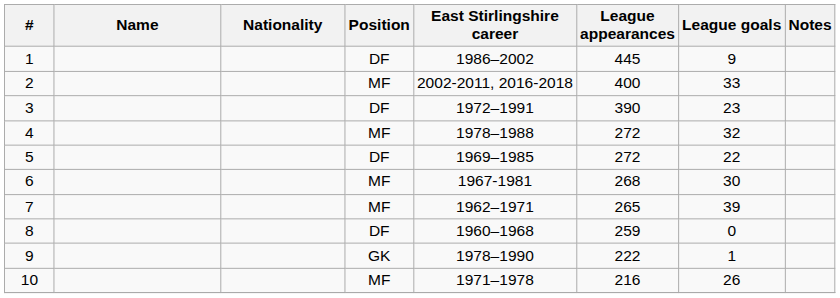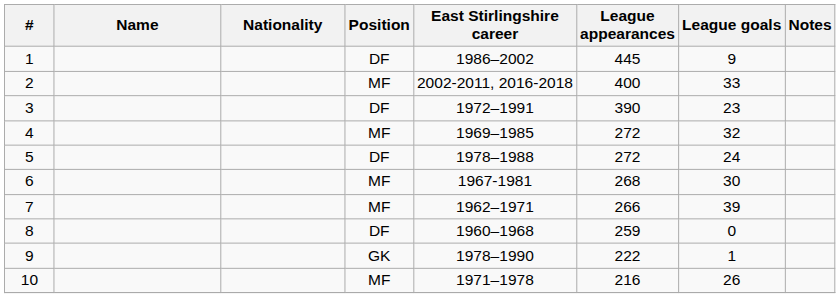4 | East Stirlingshire career: 1978–1988 -> 1969–1985
5 | East Stirlingshire career: 1969–1985 -> 1978–1988
5 | League goals: 22 -> 24
7 | League appearances: 265 -> 266
